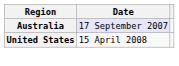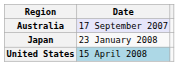+ row: Japan | 23 January 2008
United States | Date: no background -> lightblue background
